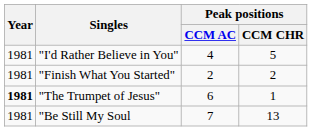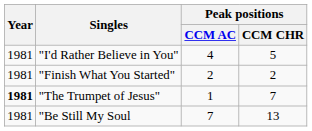"The Trumpet of Jesus" | Peak positions / CCM AC: 6 -> 1
"The Trumpet of Jesus" | Peak positions / CCM CHR: 1 -> 7
